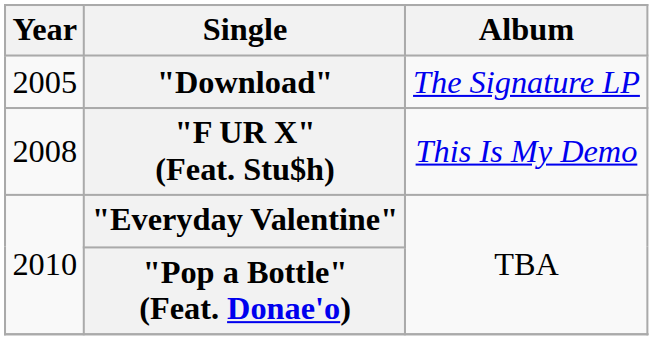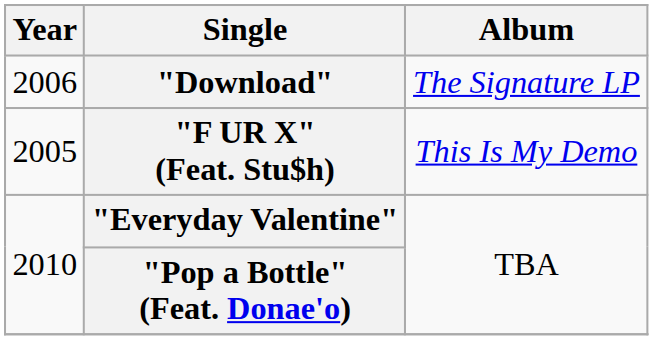"Download" | Year: 2005 -> 2006
"F UR X" (Feat. Stu$h) | Year: 2008 -> 2005
